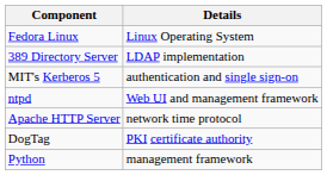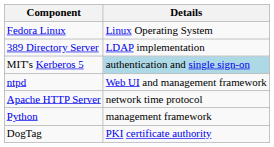MIT's Kerberos 5 | Details: no background -> lightblue background
rows swapped: Python <-> DogTag
